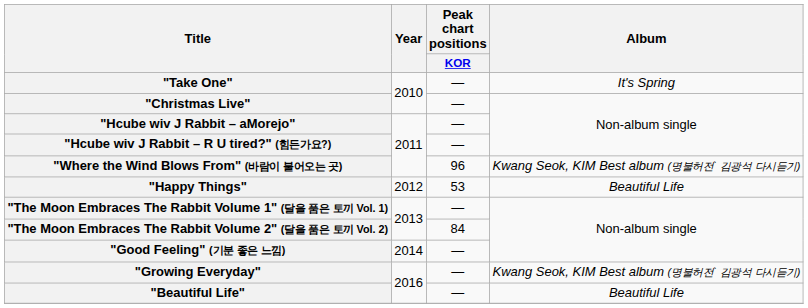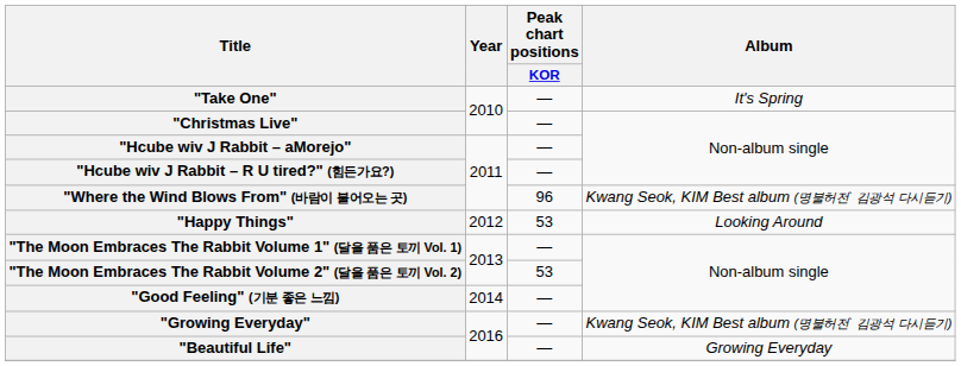"Happy Things" | Album: Beautiful Life -> Looking Around
"The Moon Embraces The Rabbit Volume 2" (달을 품은 토끼 Vol. 2) | Peak chart positions / KOR: 84 -> 53
"Beautiful Life" | Album: Beautiful Life -> Growing Everyday
